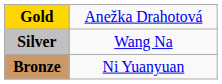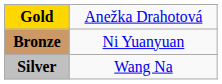rows swapped: Silver <-> Bronze
